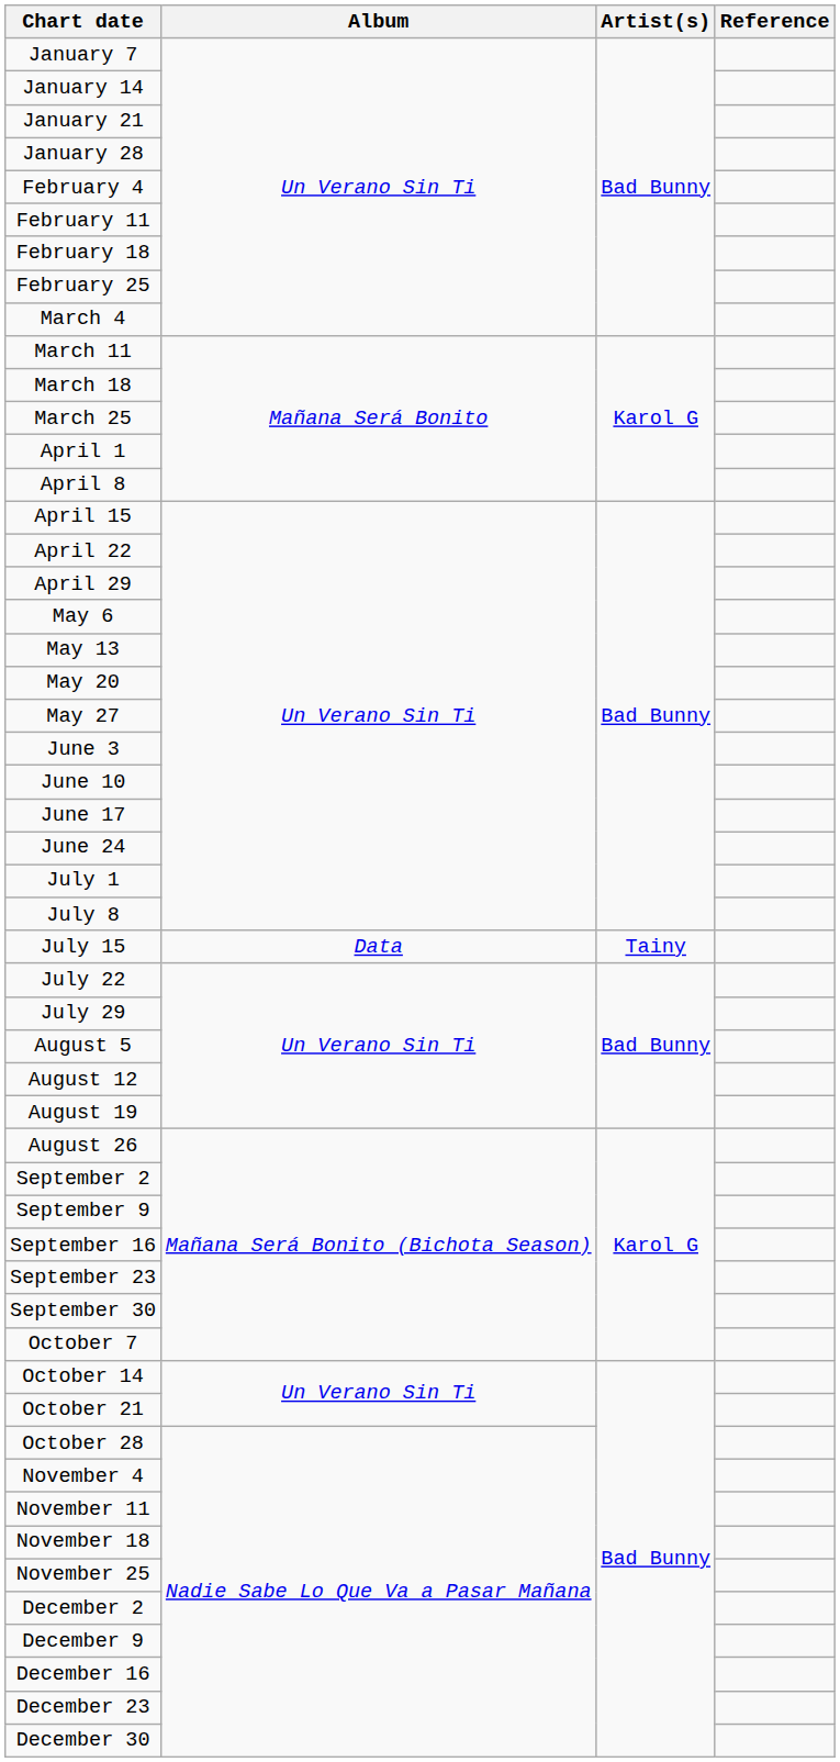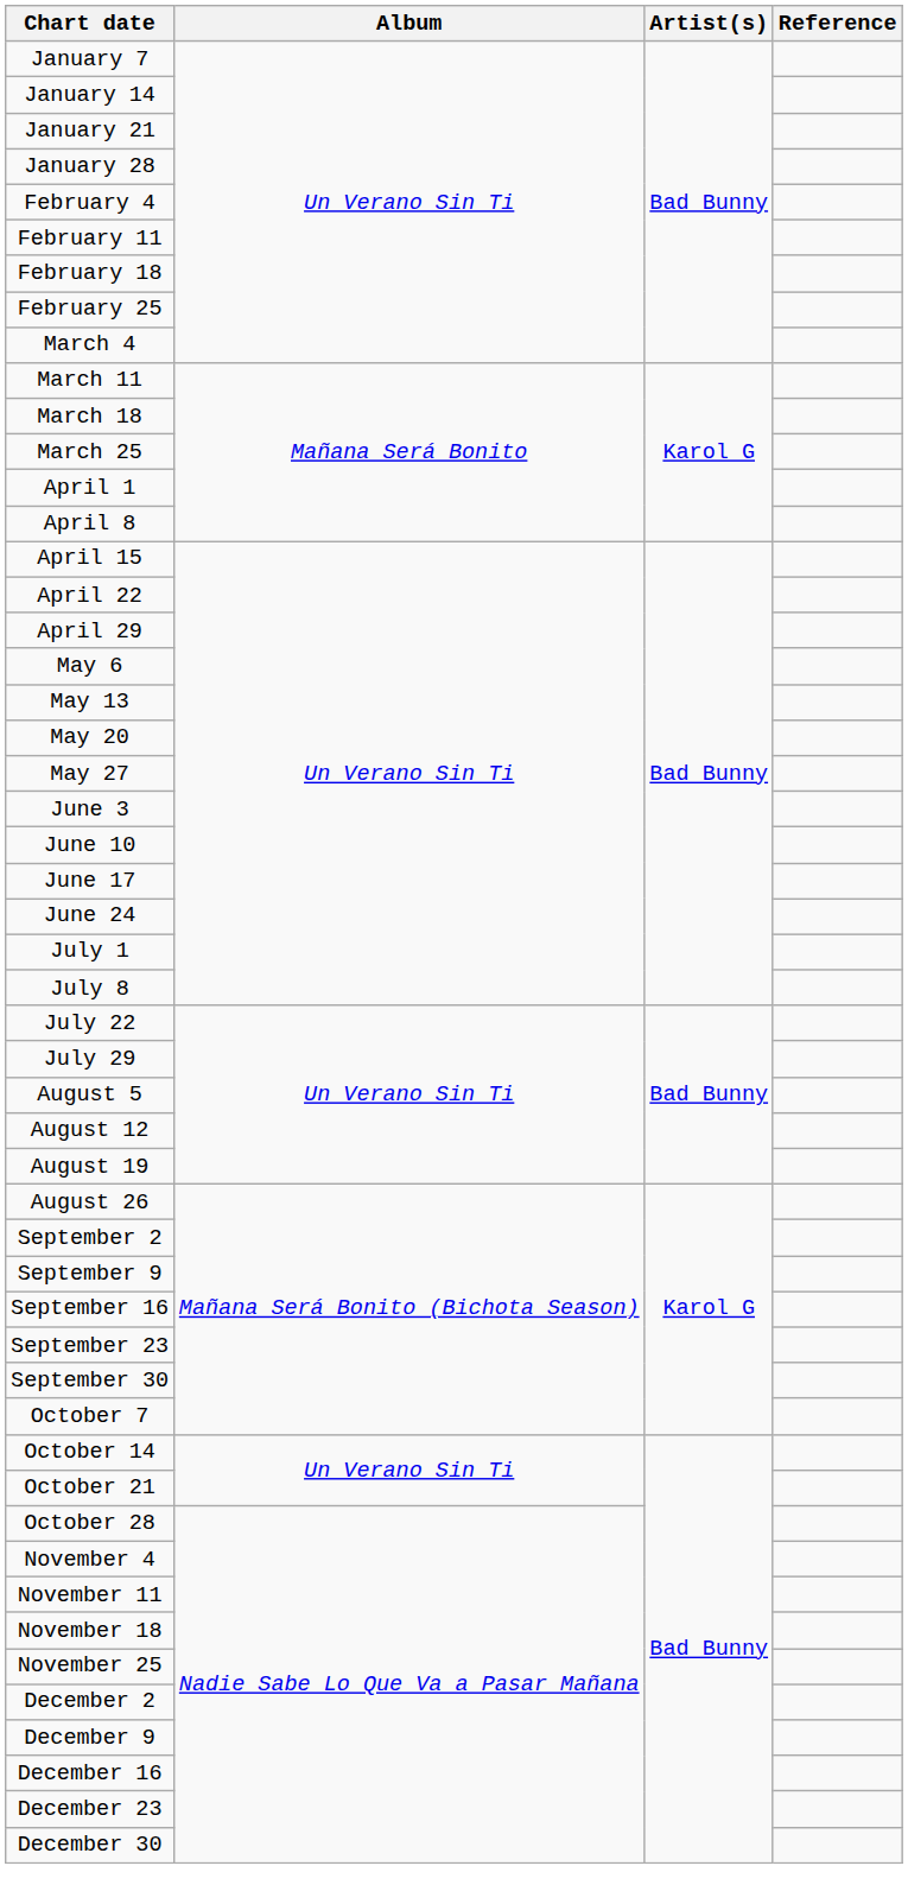- row: July 15 | Data | Tainy
